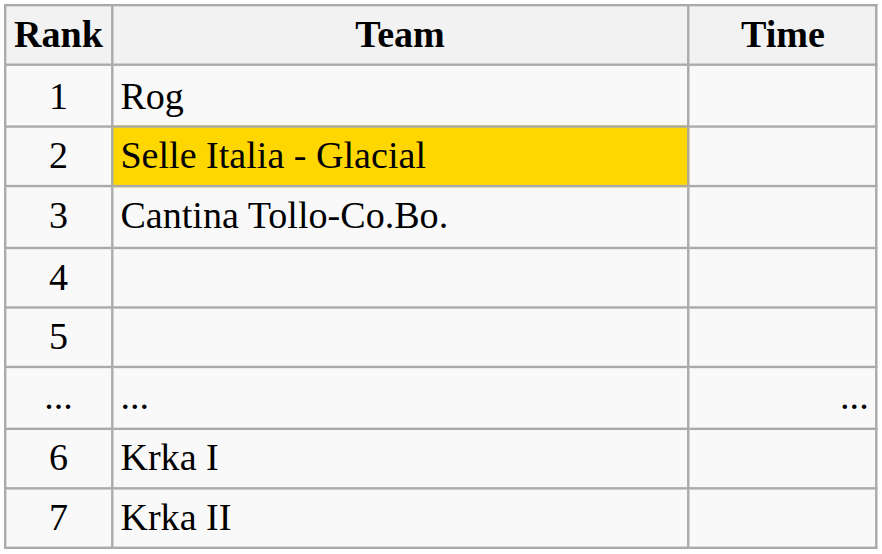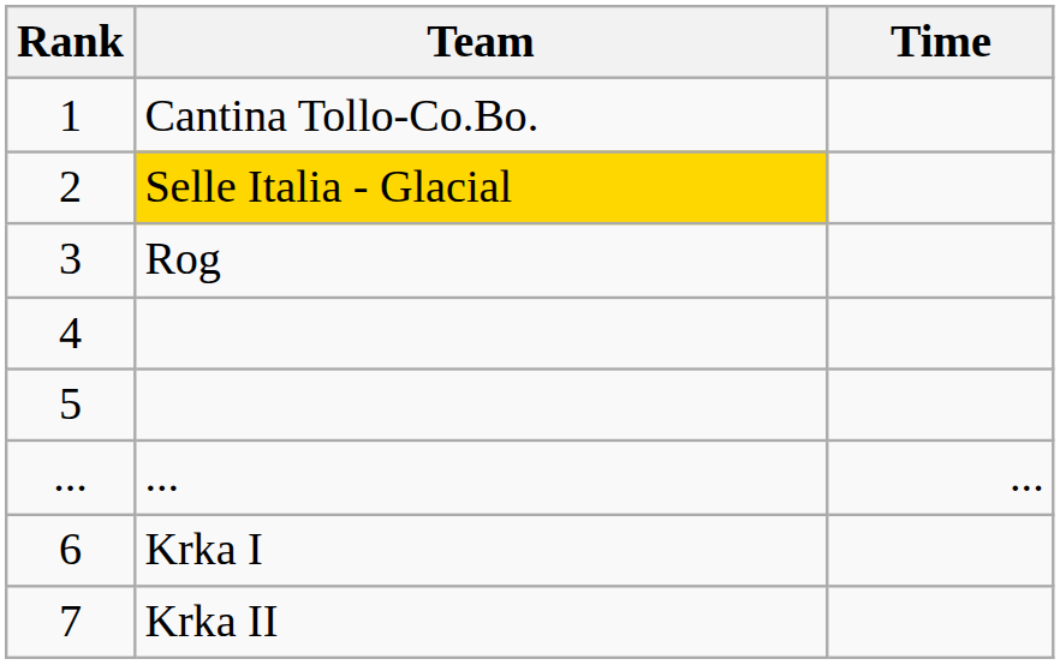1 | Team: Rog -> Cantina Tollo-Co.Bo.
3 | Team: Cantina Tollo-Co.Bo. -> Rog
